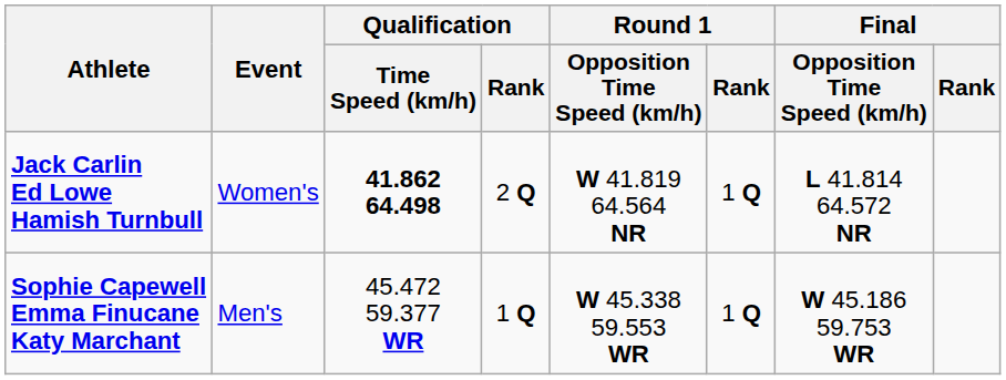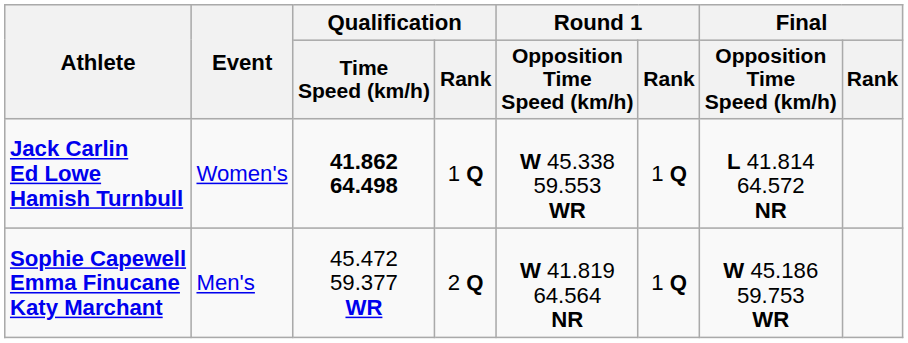Jack Carlin Ed Lowe Hamish Turnbull | Qualification / Rank: 2 Q -> 1 Q
Jack Carlin Ed Lowe Hamish Turnbull | Round 1 / Opposition Time Speed (km/h): W 41.819 64.564 NR -> W 45.338 59.553 WR
Sophie Capewell Emma Finucane Katy Marchant | Qualification / Rank: 1 Q -> 2 Q
Sophie Capewell Emma Finucane Katy Marchant | Round 1 / Opposition Time Speed (km/h): W 45.338 59.553 WR -> W 41.819 64.564 NR
